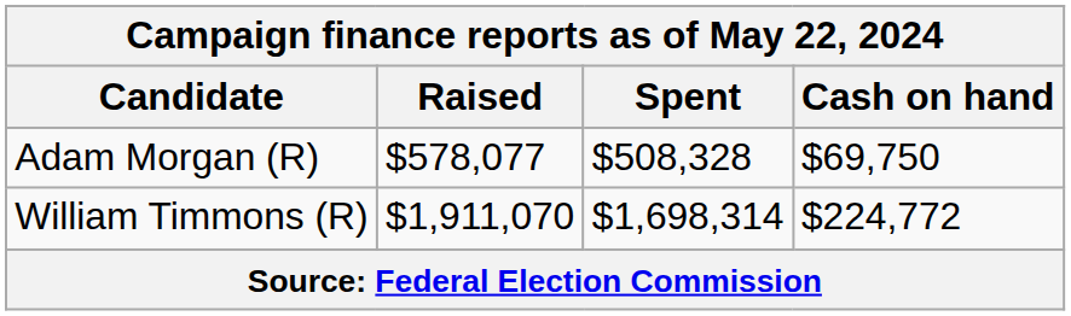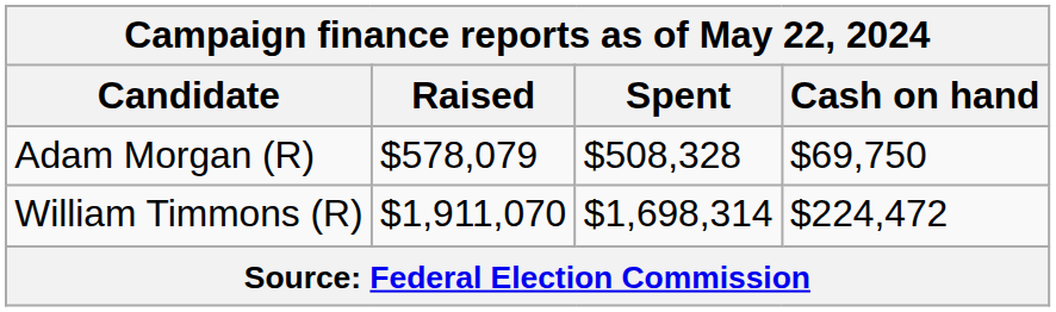Adam Morgan (R) | Raised: $578,077 -> $578,079
William Timmons (R) | Cash on hand: $224,772 -> $224,472
